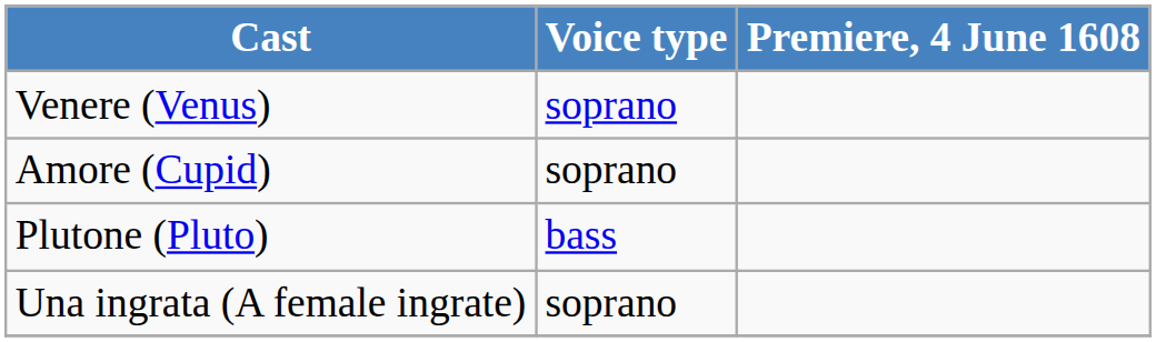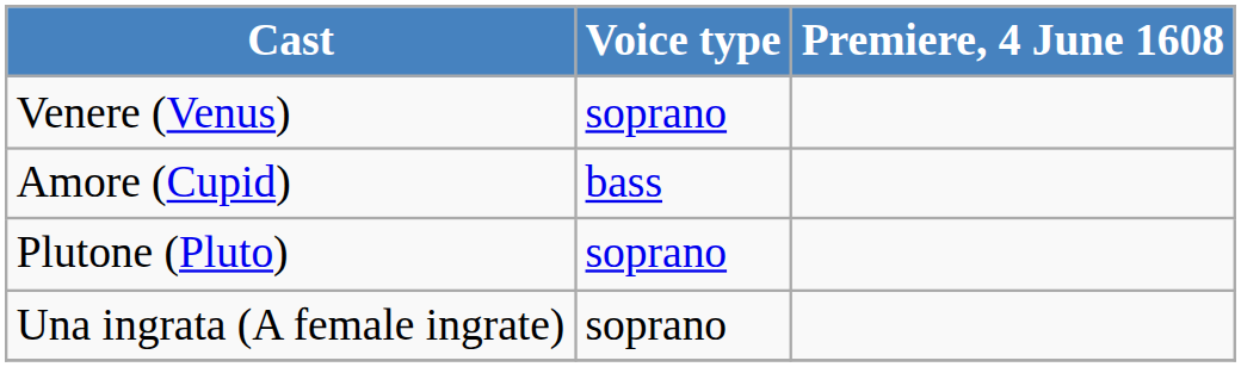Amore (Cupid) | Voice type: soprano -> bass
Plutone (Pluto) | Voice type: bass -> soprano
